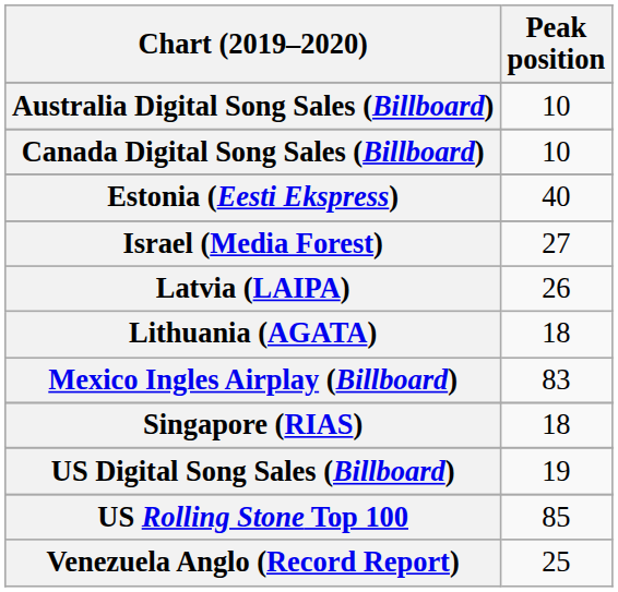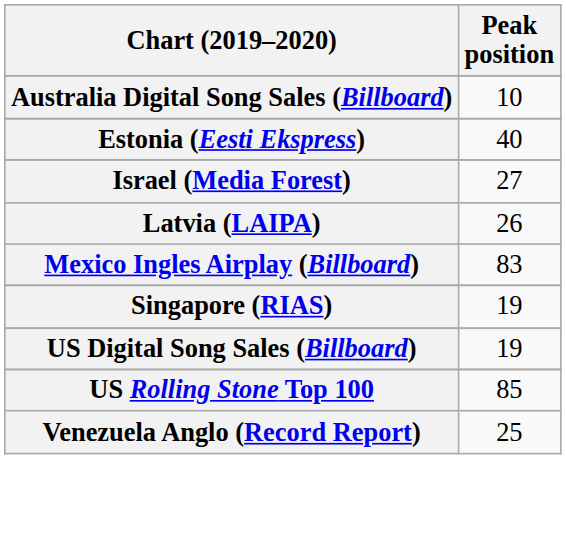- row: Canada Digital Song Sales (Billboard) | 10
- row: Lithuania (AGATA) | 18
Singapore (RIAS) | Peak position: 18 -> 19
